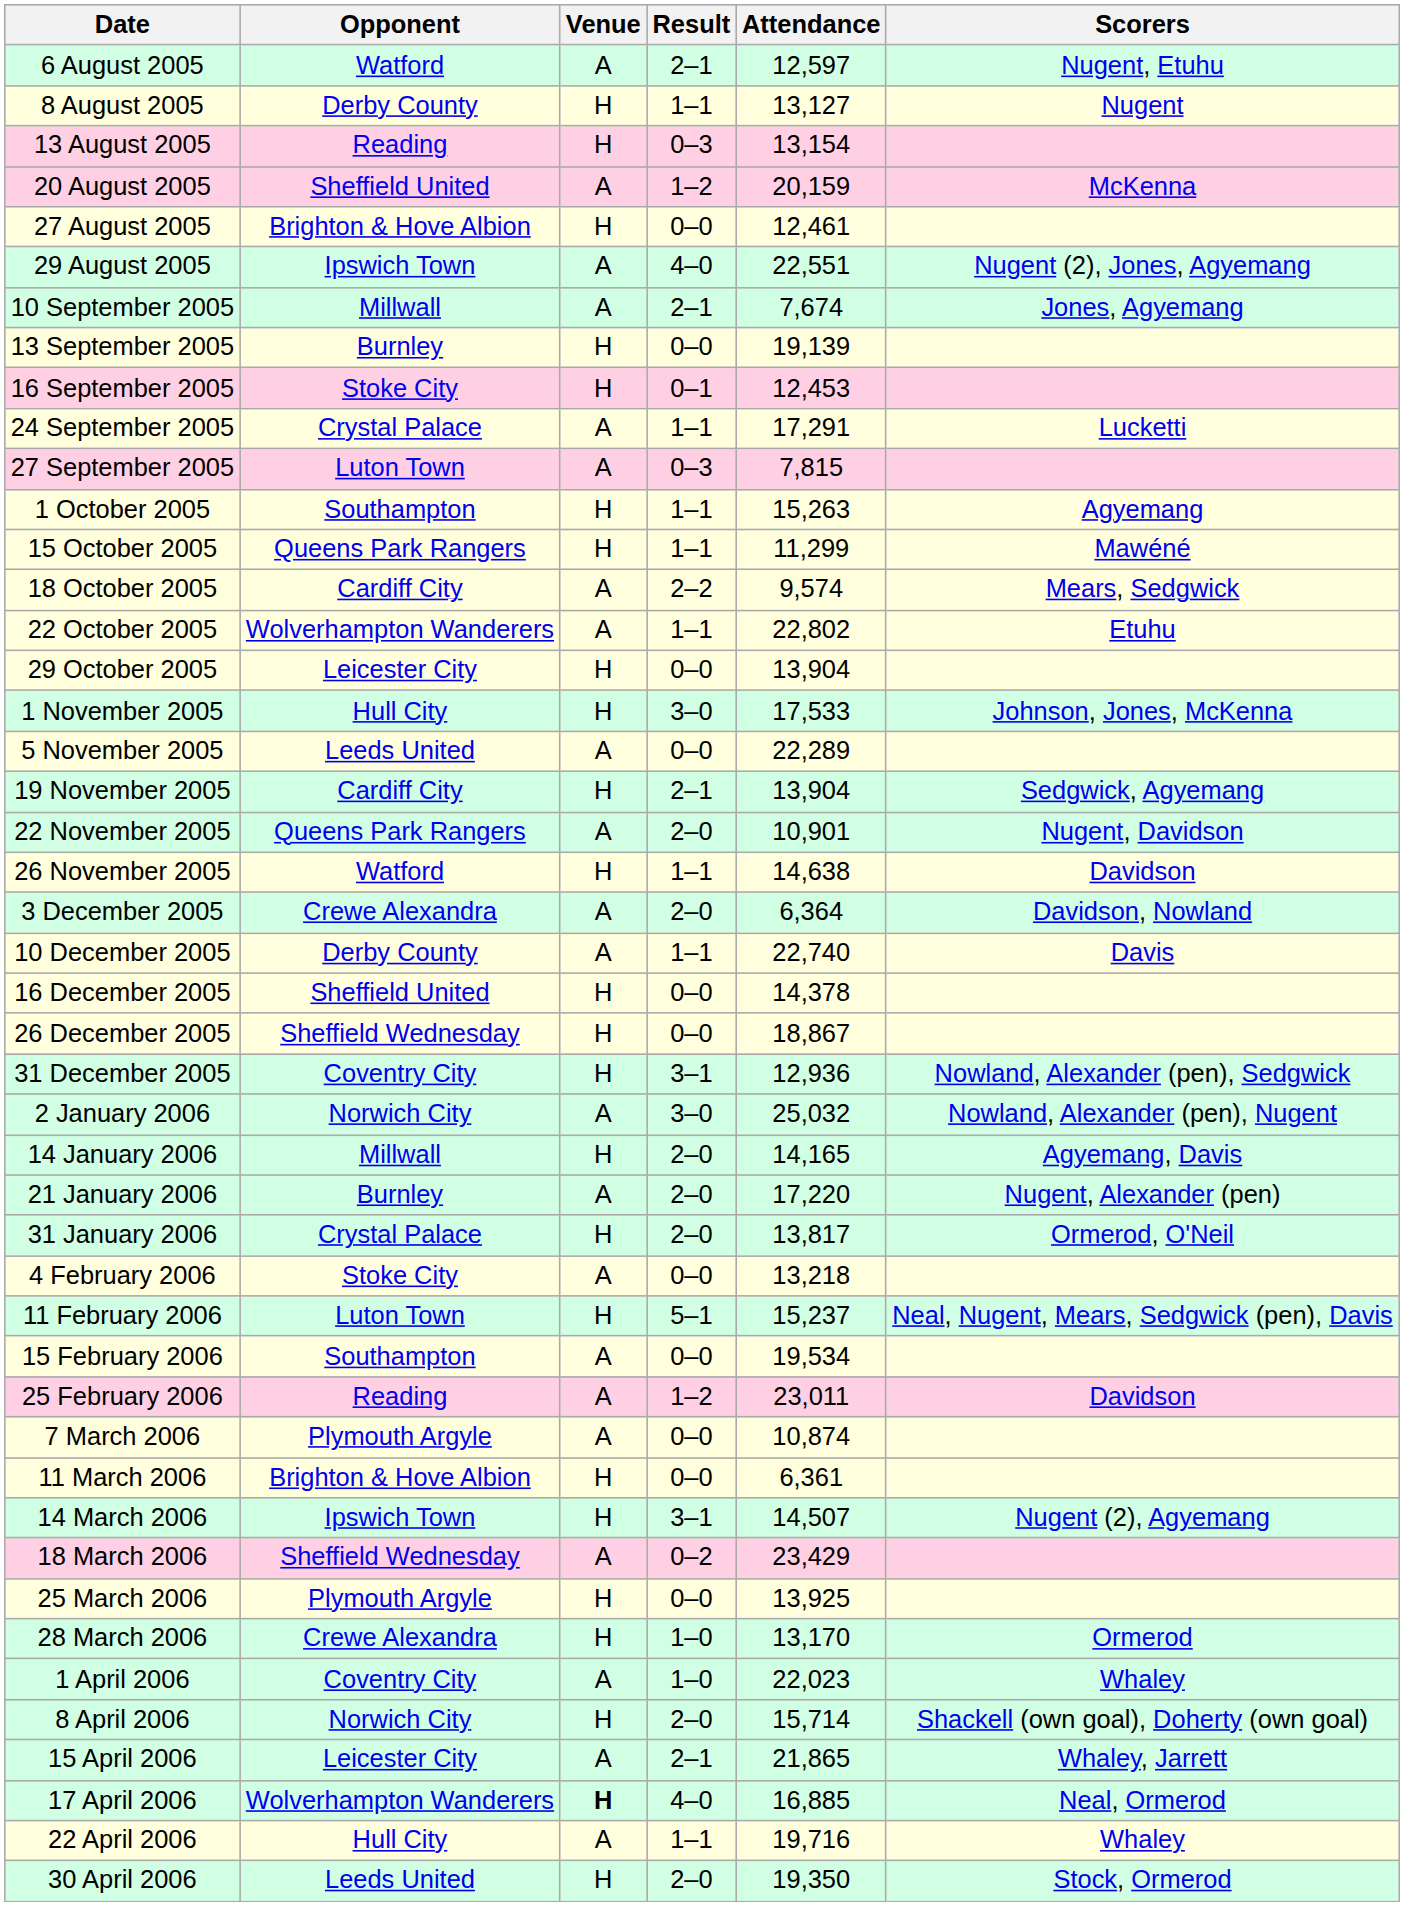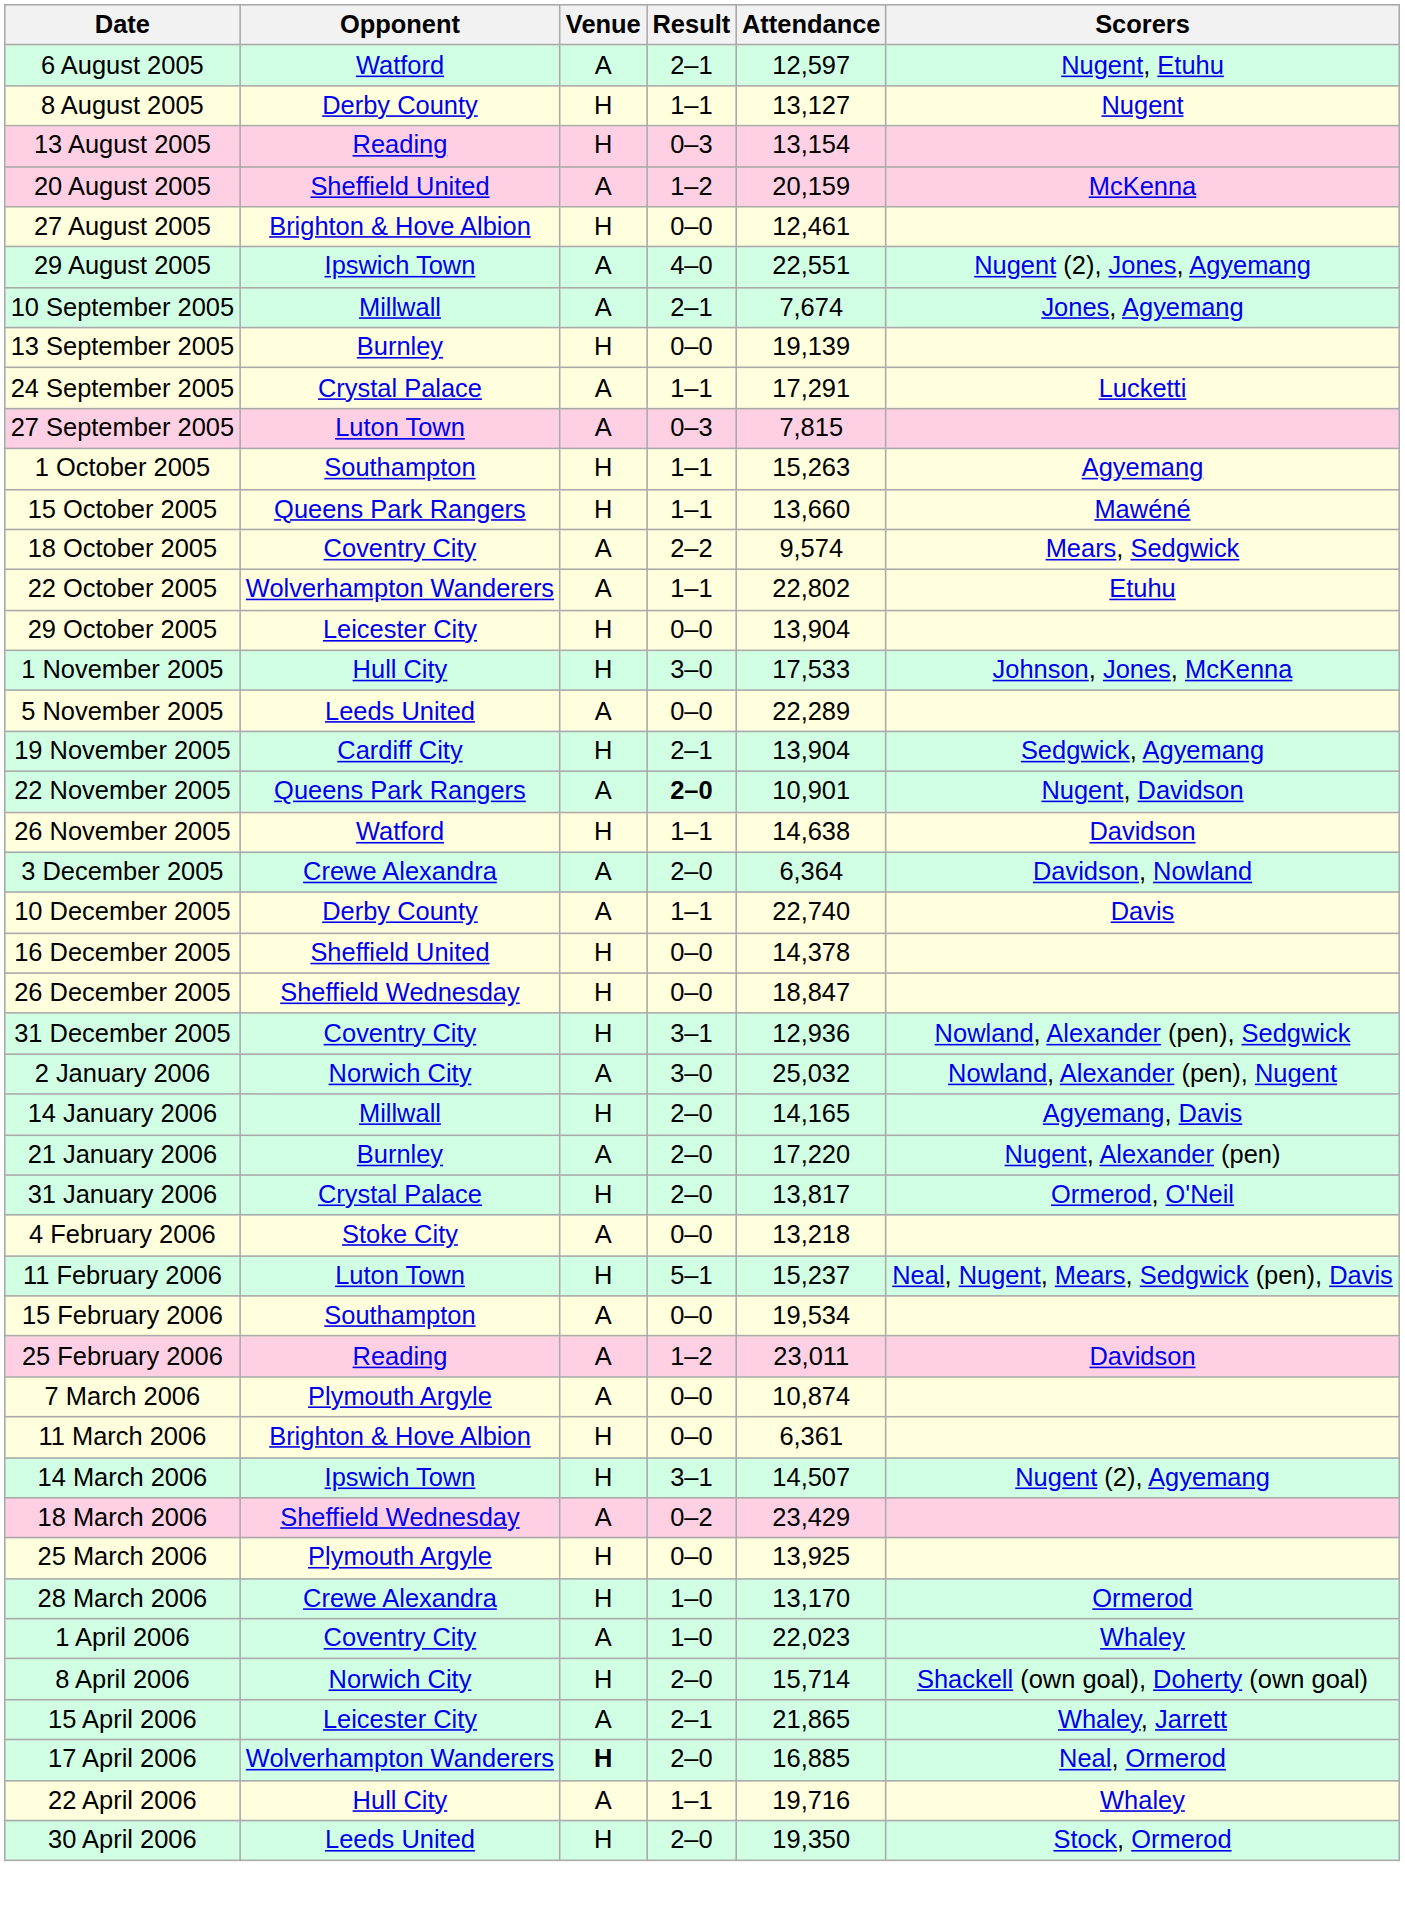- row: 16 September 2005 | Stoke City | H | 0–1 | 12,453
15 October 2005 | Attendance: 11,299 -> 13,660
18 October 2005 | Opponent: Cardiff City -> Coventry City
22 November 2005 | Result: normal -> bold
26 December 2005 | Attendance: 18,867 -> 18,847
17 April 2006 | Result: 4–0 -> 2–0
